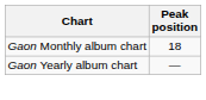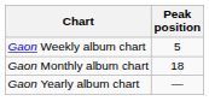+ row: Gaon Weekly album chart | 5
